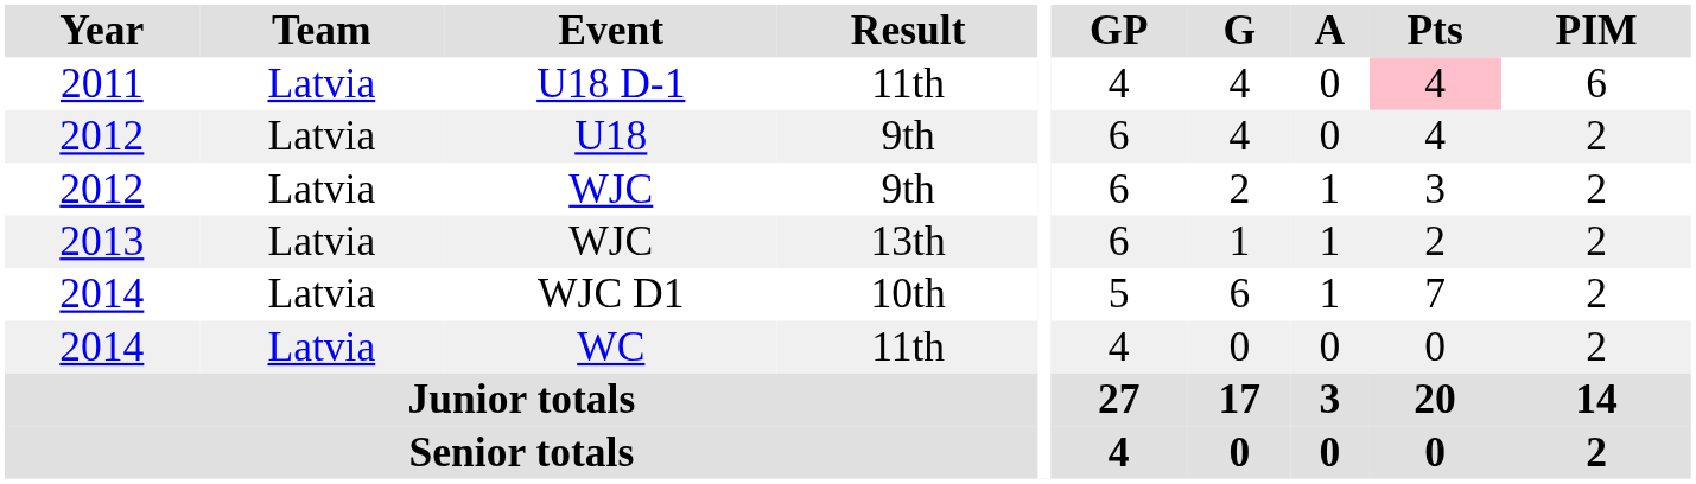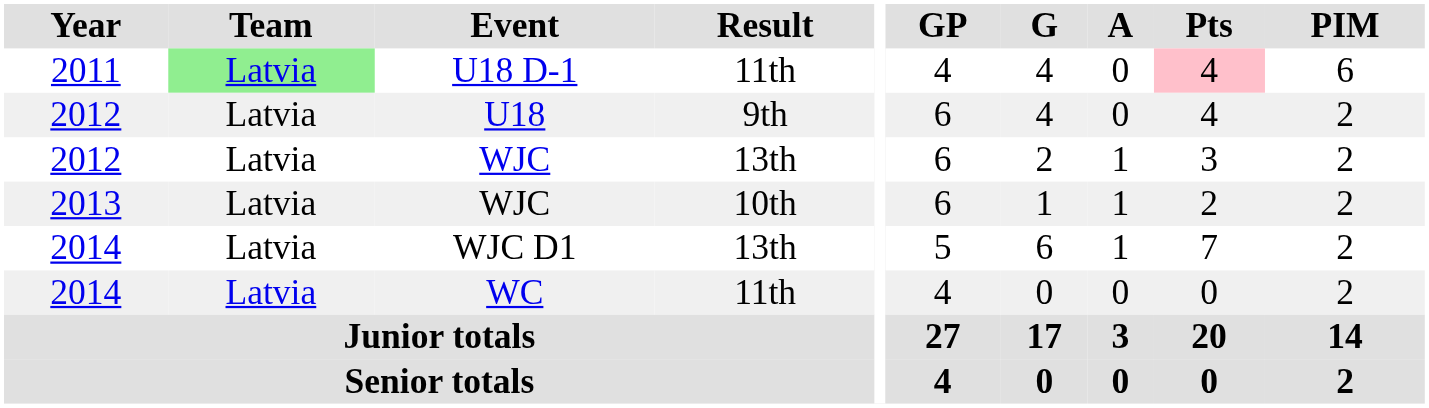U18 D-1 | Team: no background -> lightgreen background
2012 / WJC | Result: 9th -> 13th
2013 / WJC | Result: 13th -> 10th
WJC D1 | Result: 10th -> 13th
